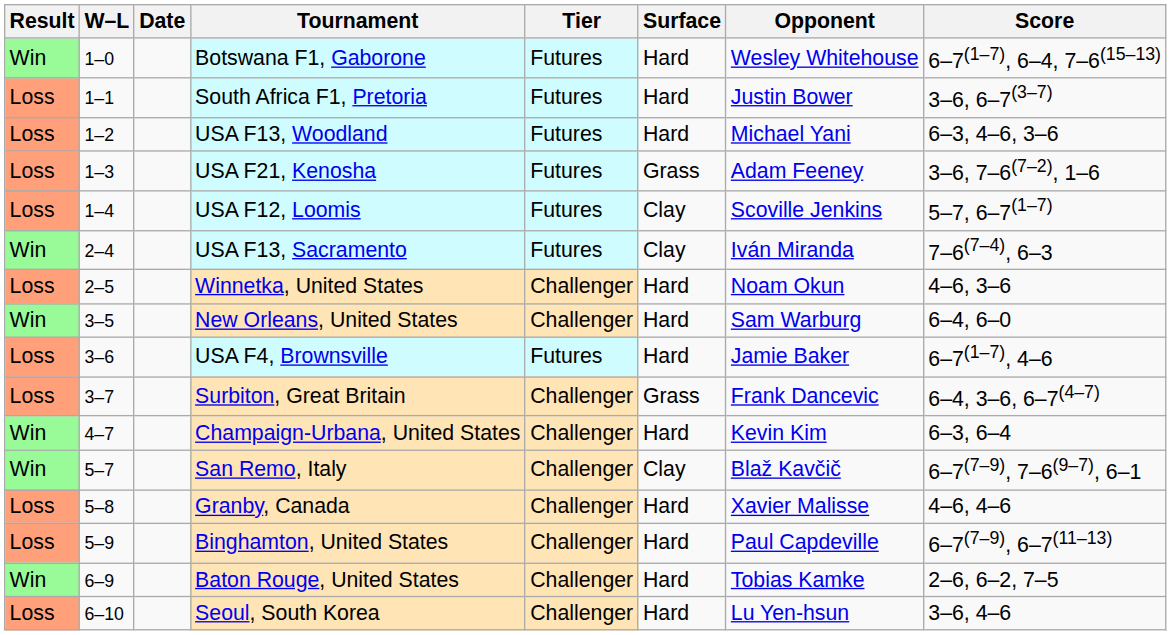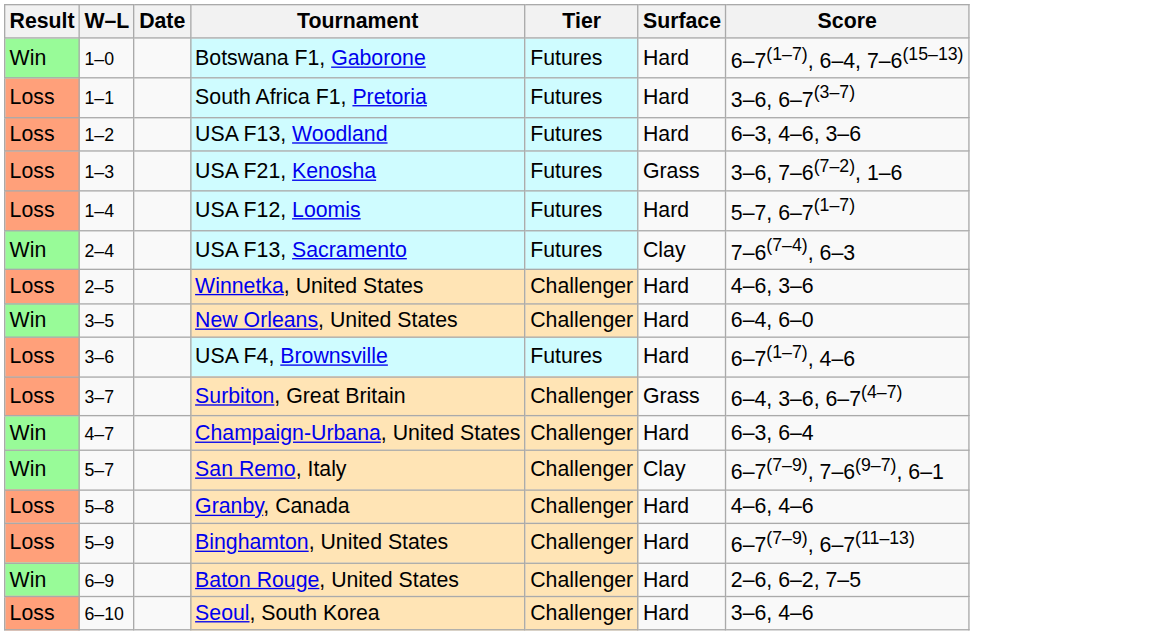- column: Opponent | Wesley Whitehouse | Justin Bower | Michael Yani | Adam Feeney | Scoville Jenkins | Iván Miranda | Noam Okun | Sam Warburg | Jamie Baker | Frank Dancevic | Kevin Kim | Blaž Kavčič | Xavier Malisse | Paul Capdeville | Tobias Kamke | Lu Yen-hsun
USA F12, Loomis | Surface: Clay -> Hard
